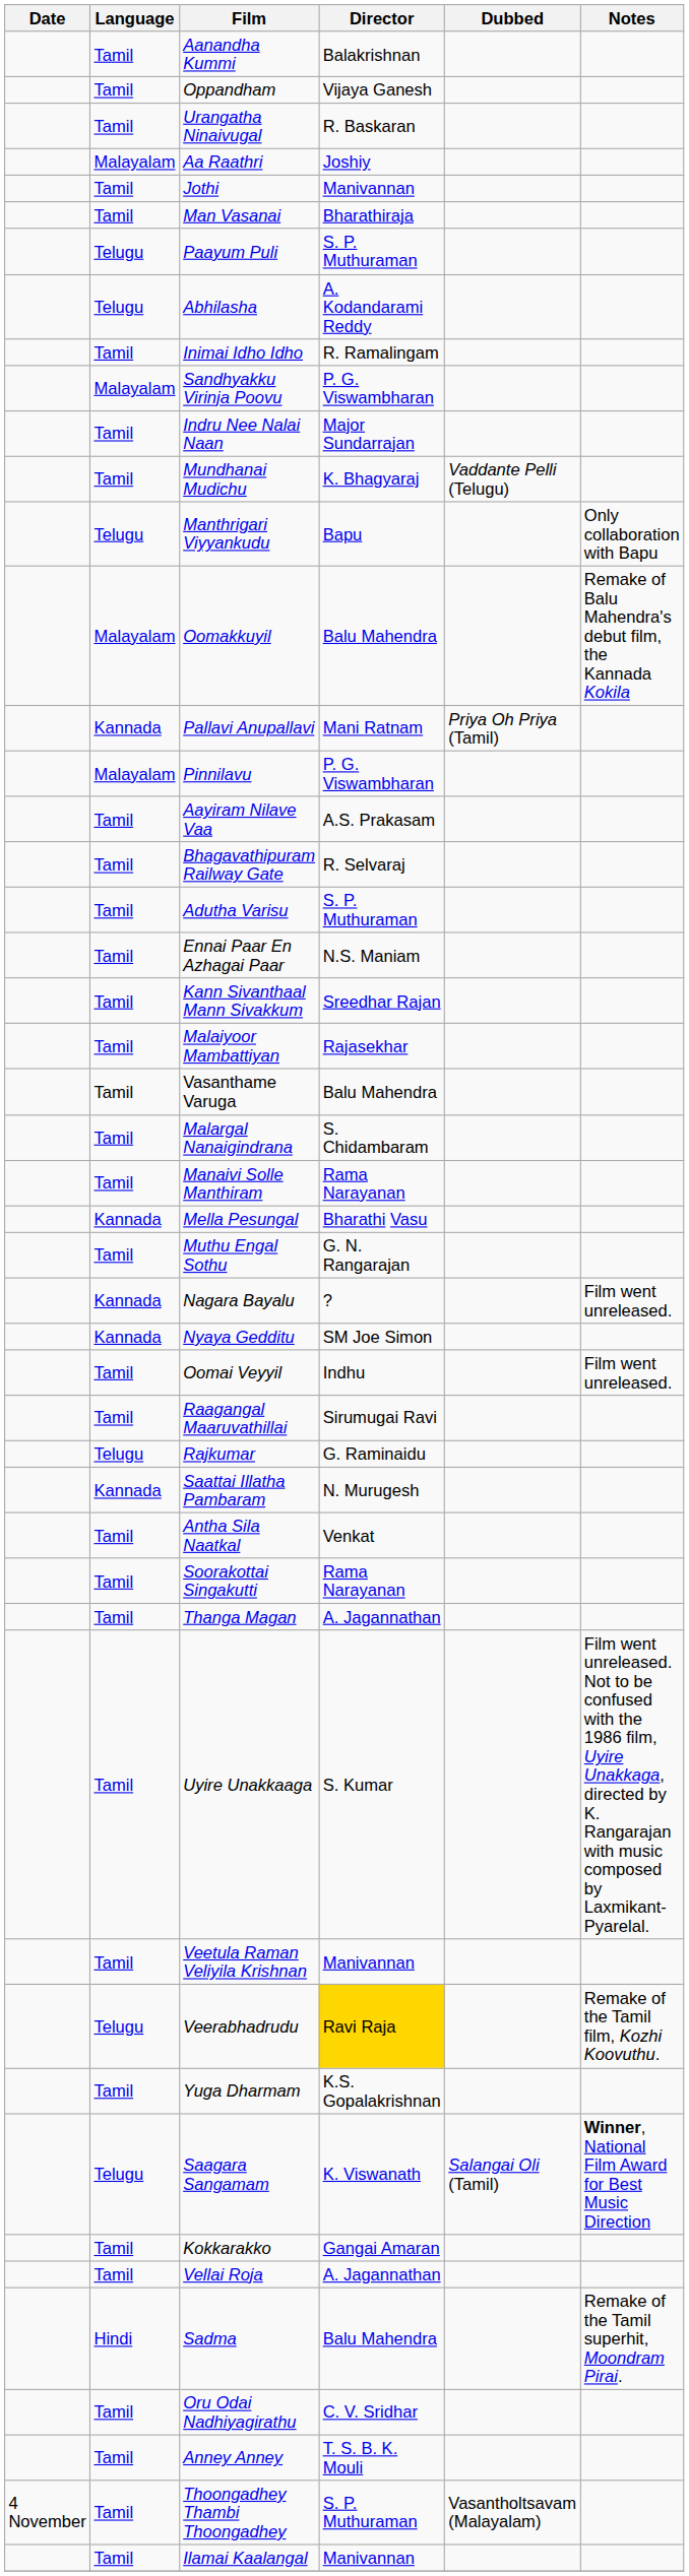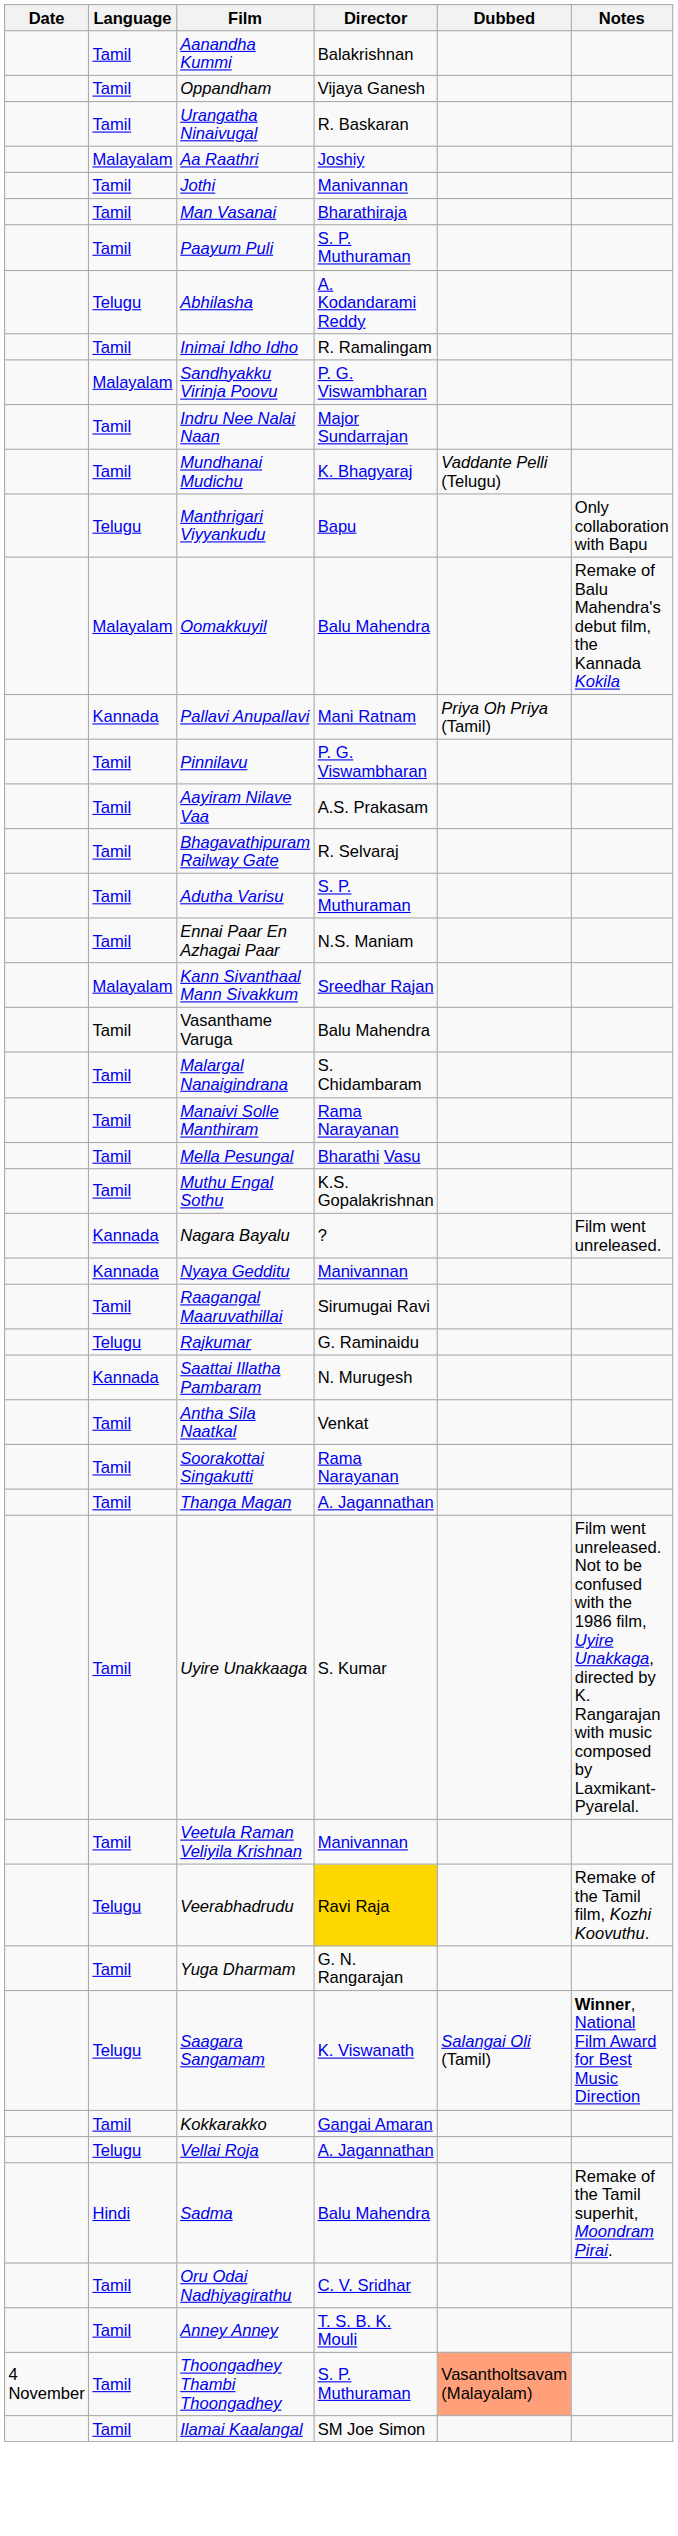Paayum Puli | Language: Telugu -> Tamil
Pinnilavu | Language: Malayalam -> Tamil
Kann Sivanthaal Mann Sivakkum | Language: Tamil -> Malayalam
- row: Tamil | Malaiyoor Mambattiyan | Rajasekhar
Mella Pesungal | Language: Kannada -> Tamil
Muthu Engal Sothu | Director: G. N. Rangarajan -> K.S. Gopalakrishnan
Nyaya Gedditu | Director: SM Joe Simon -> Manivannan
- row: Tamil | Oomai Veyyil | Indhu | Film went unreleased.
Yuga Dharmam | Director: K.S. Gopalakrishnan -> G. N. Rangarajan
Vellai Roja | Language: Tamil -> Telugu
Thoongadhey Thambi Thoongadhey | Dubbed: no background -> lightsalmon background
Ilamai Kaalangal | Director: Manivannan -> SM Joe Simon
